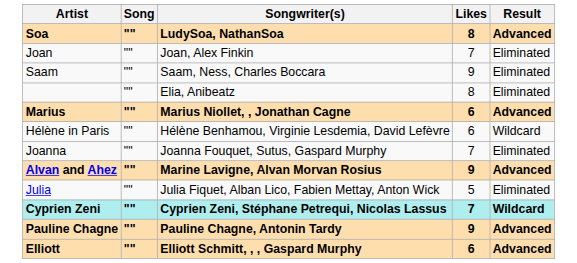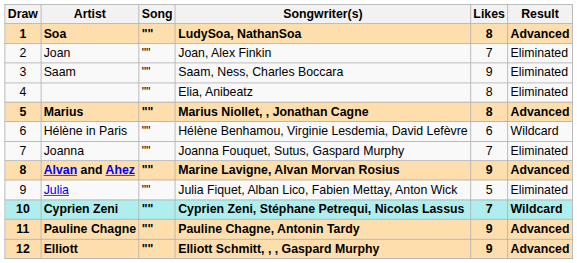+ column: Draw | 1 | 2 | 3 | 4 | 5 | 6 | 7 | 8 | 9 | 10 | 11 | 12
Marius | Likes: 6 -> 8
Elliott | Likes: 6 -> 9
